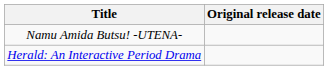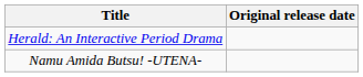rows swapped: Herald: An Interactive Period Drama <-> Namu Amida Butsu! -UTENA-
